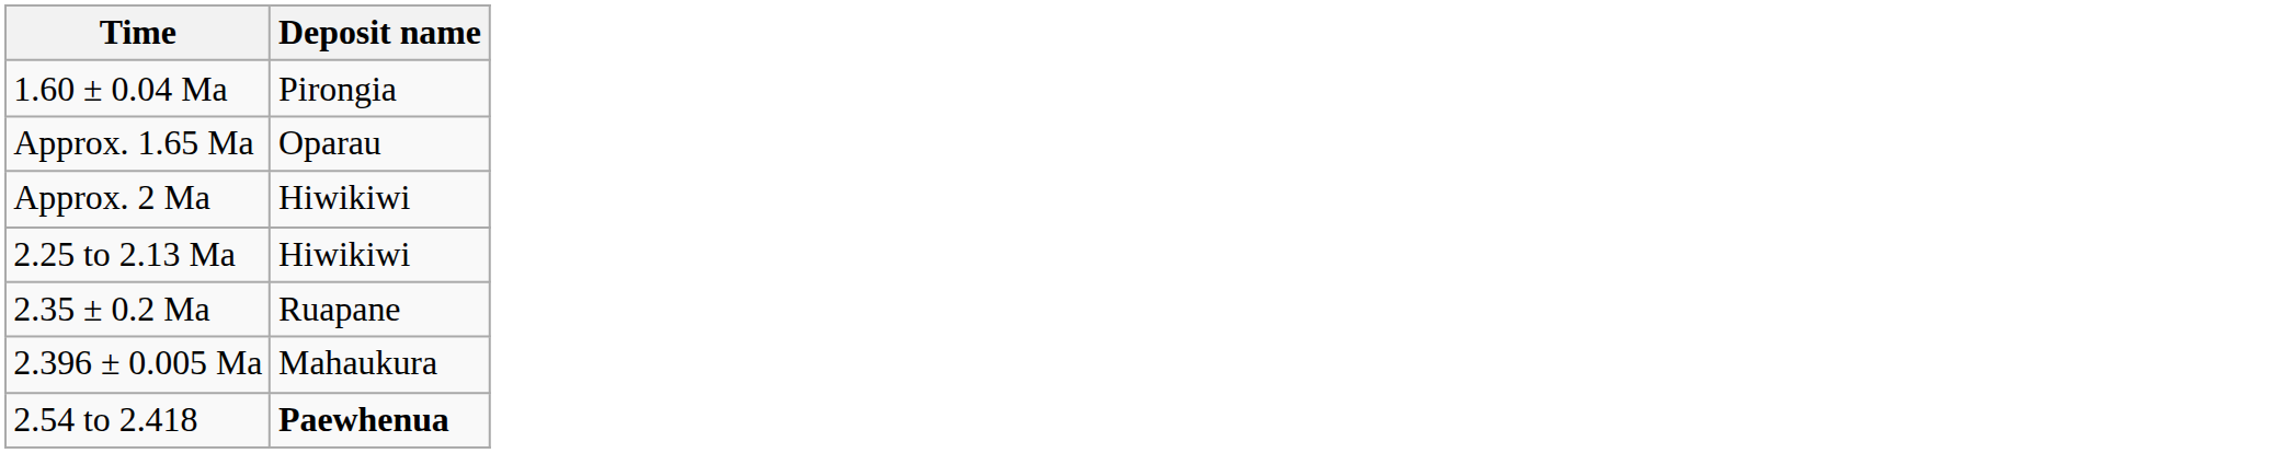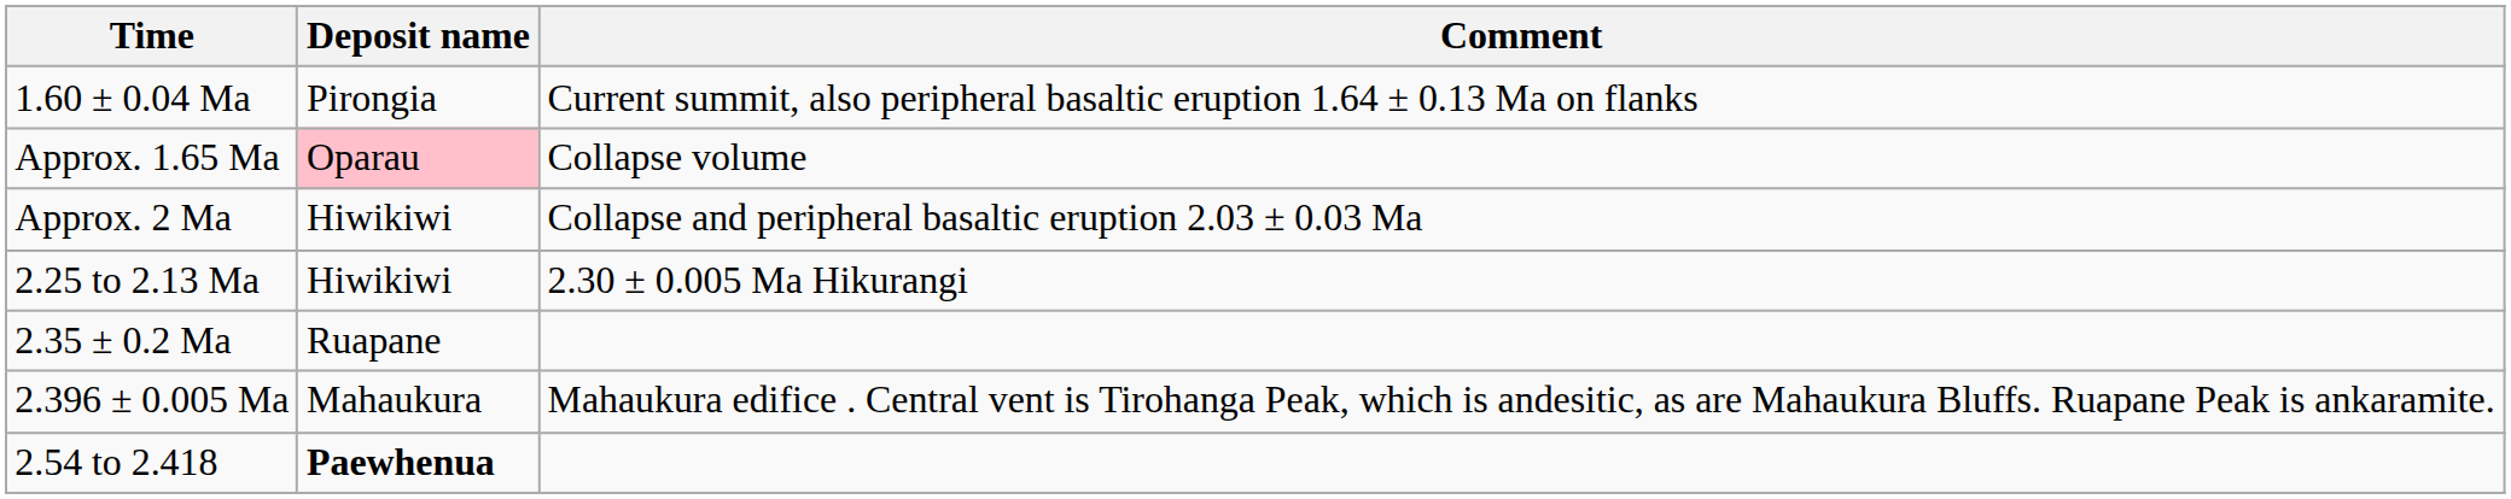+ column: Comment | Current summit, also peripheral basaltic eruption 1.64 ± 0.13 Ma on flanks | Collapse volume | Collapse and peripheral basaltic eruption 2.03 ± 0.03 Ma | 2.30 ± 0.005 Ma Hikurangi | Mahaukura edifice . Central vent is Tirohanga Peak, which is andesitic, as are Mahaukura Bluffs. Ruapane Peak is ankaramite.
Approx. 1.65 Ma | Deposit name: no background -> pink background
